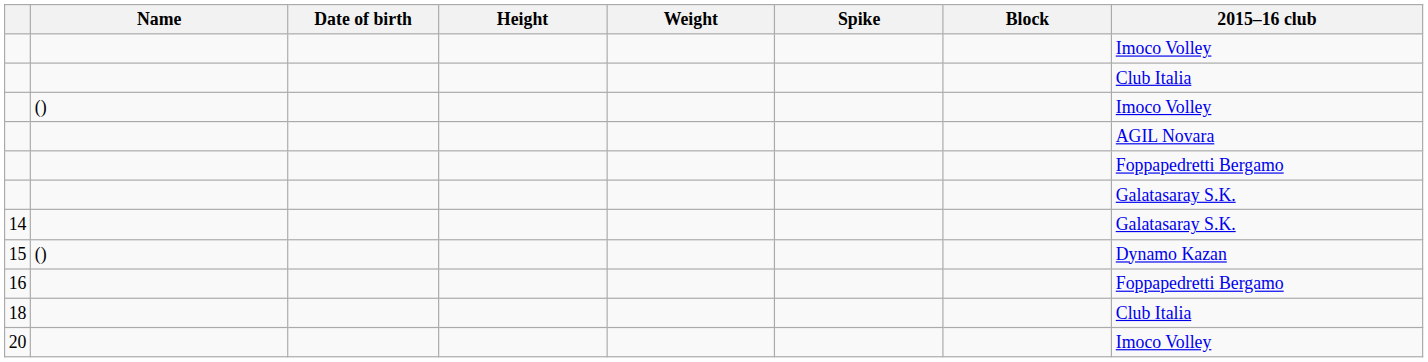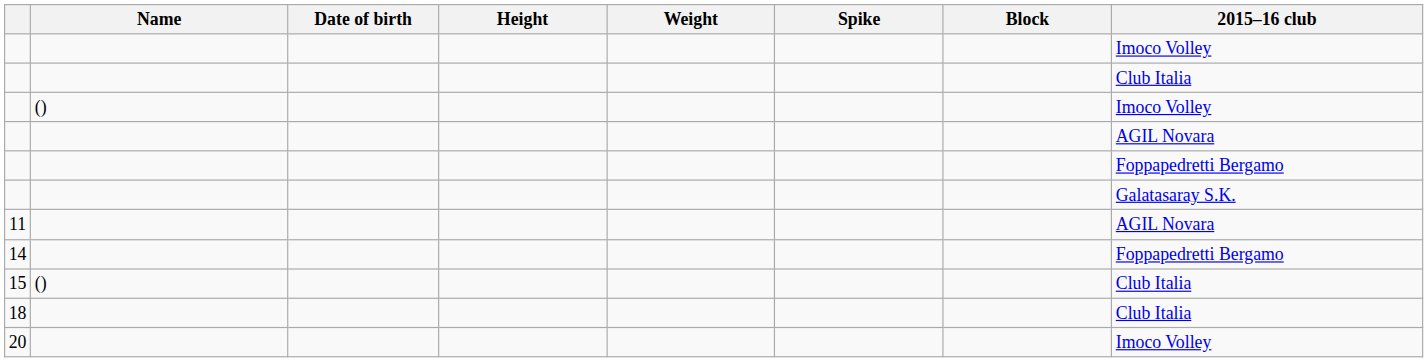+ row: 11 | AGIL Novara
14 | 2015–16 club: Galatasaray S.K. -> Foppapedretti Bergamo
15 | 2015–16 club: Dynamo Kazan -> Club Italia
- row: 16 | Foppapedretti Bergamo
